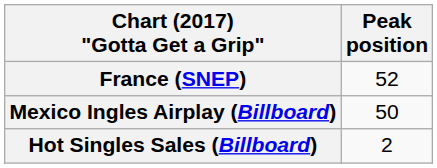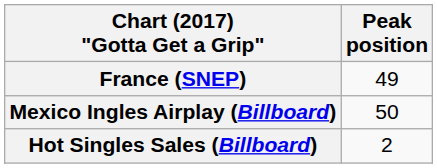France (SNEP) | Peak position: 52 -> 49
